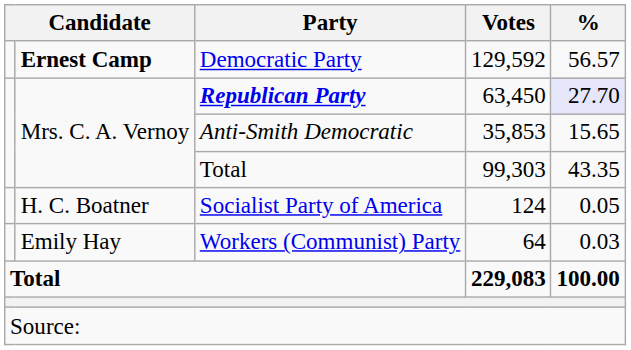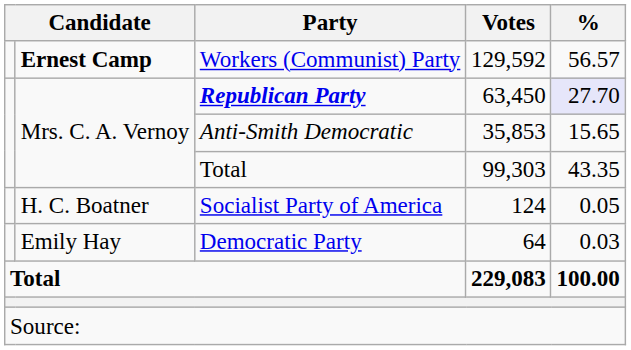129,592 | Party: Democratic Party -> Workers (Communist) Party
64 | Party: Workers (Communist) Party -> Democratic Party
